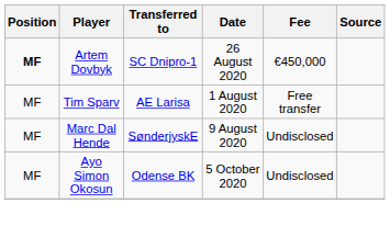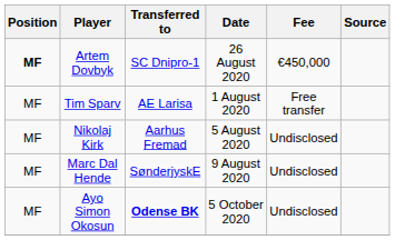+ row: MF | Nikolaj Kirk | Aarhus Fremad | 5 August 2020 | Undisclosed
Ayo Simon Okosun | Transferred to: normal -> bold
